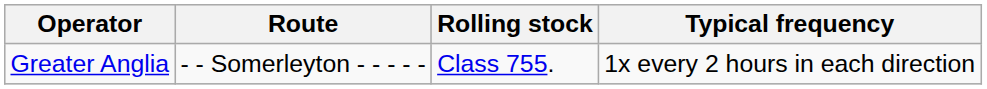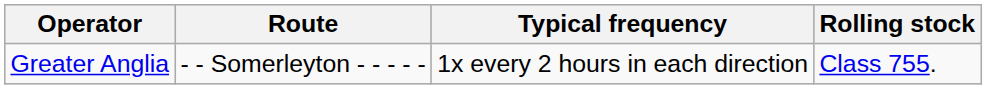columns swapped: Rolling stock <-> Typical frequency
